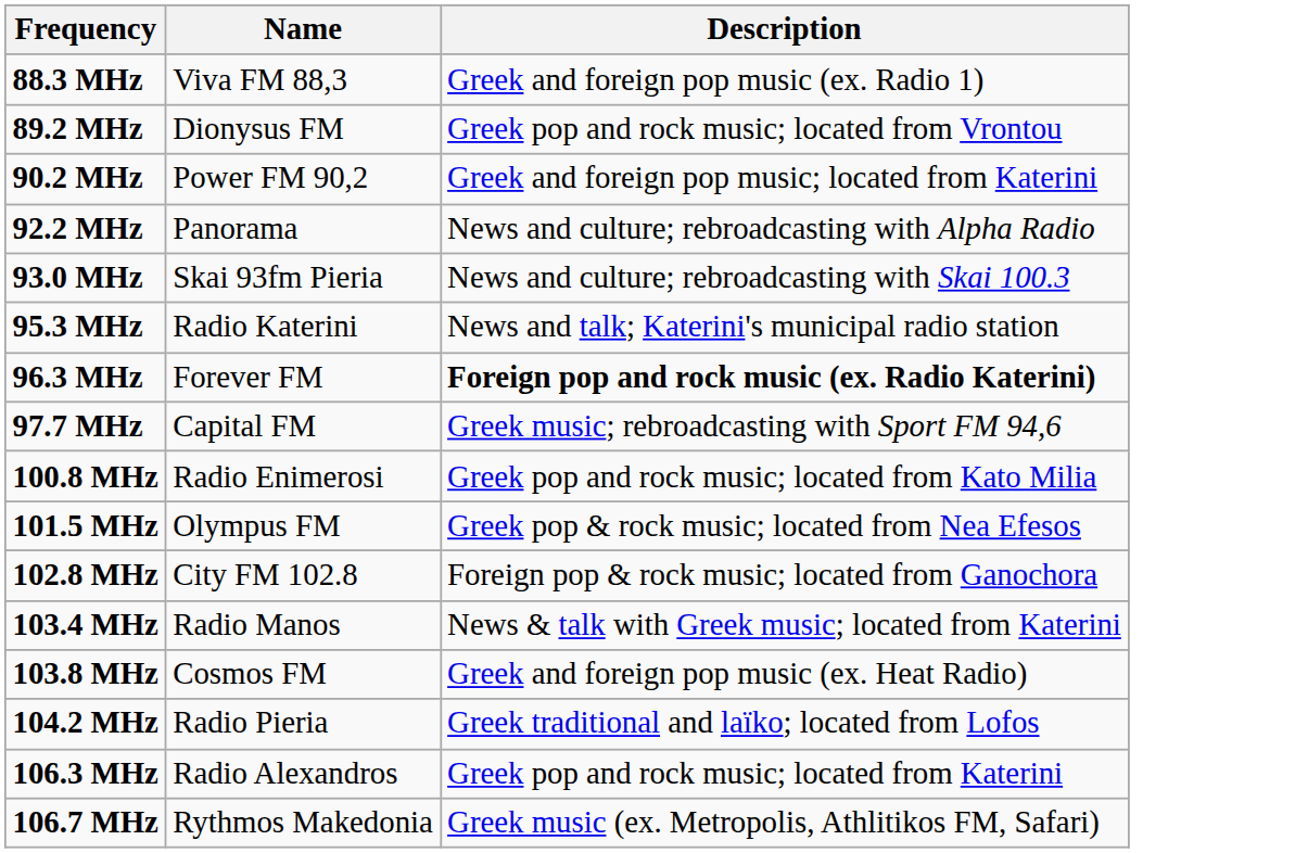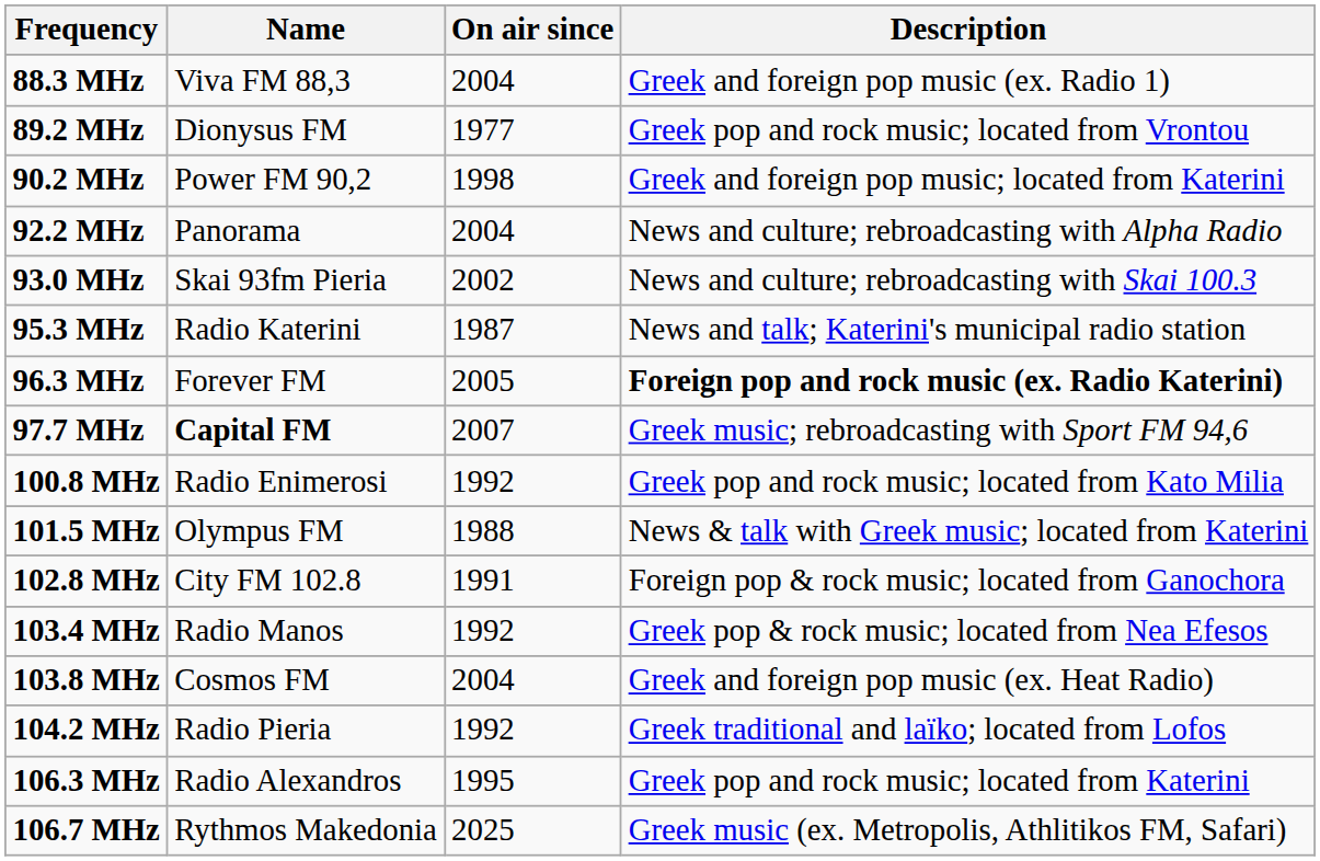+ column: On air since | 2004 | 1977 | 1998 | 2004 | 2002 | 1987 | 2005 | 2007 | 1992 | 1988 | 1991 | 1992 | 2004 | 1992 | 1995 | 2025
97.7 MHz | Name: normal -> bold
101.5 MHz | Description: Greek pop & rock music; located from Nea Efesos -> News & talk with Greek music; located from Katerini
103.4 MHz | Description: News & talk with Greek music; located from Katerini -> Greek pop & rock music; located from Nea Efesos
